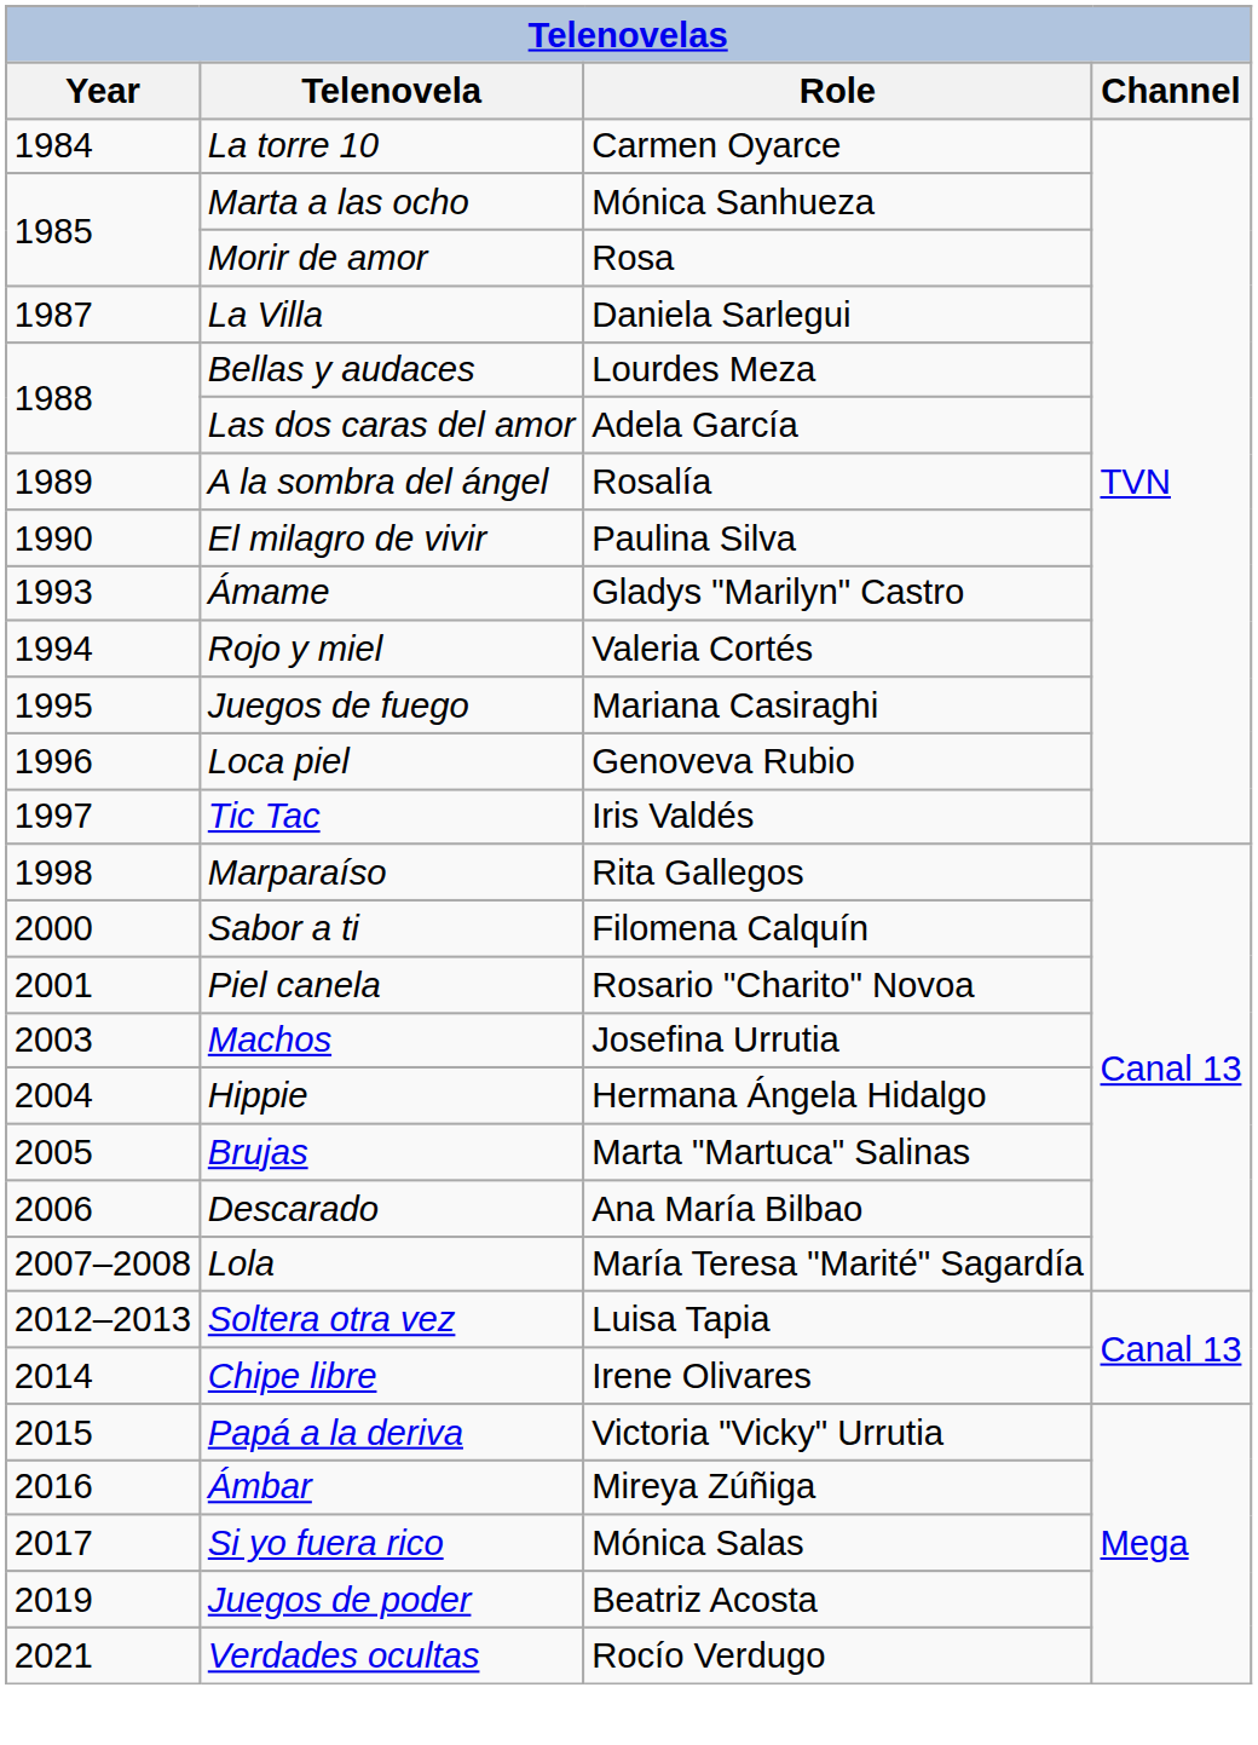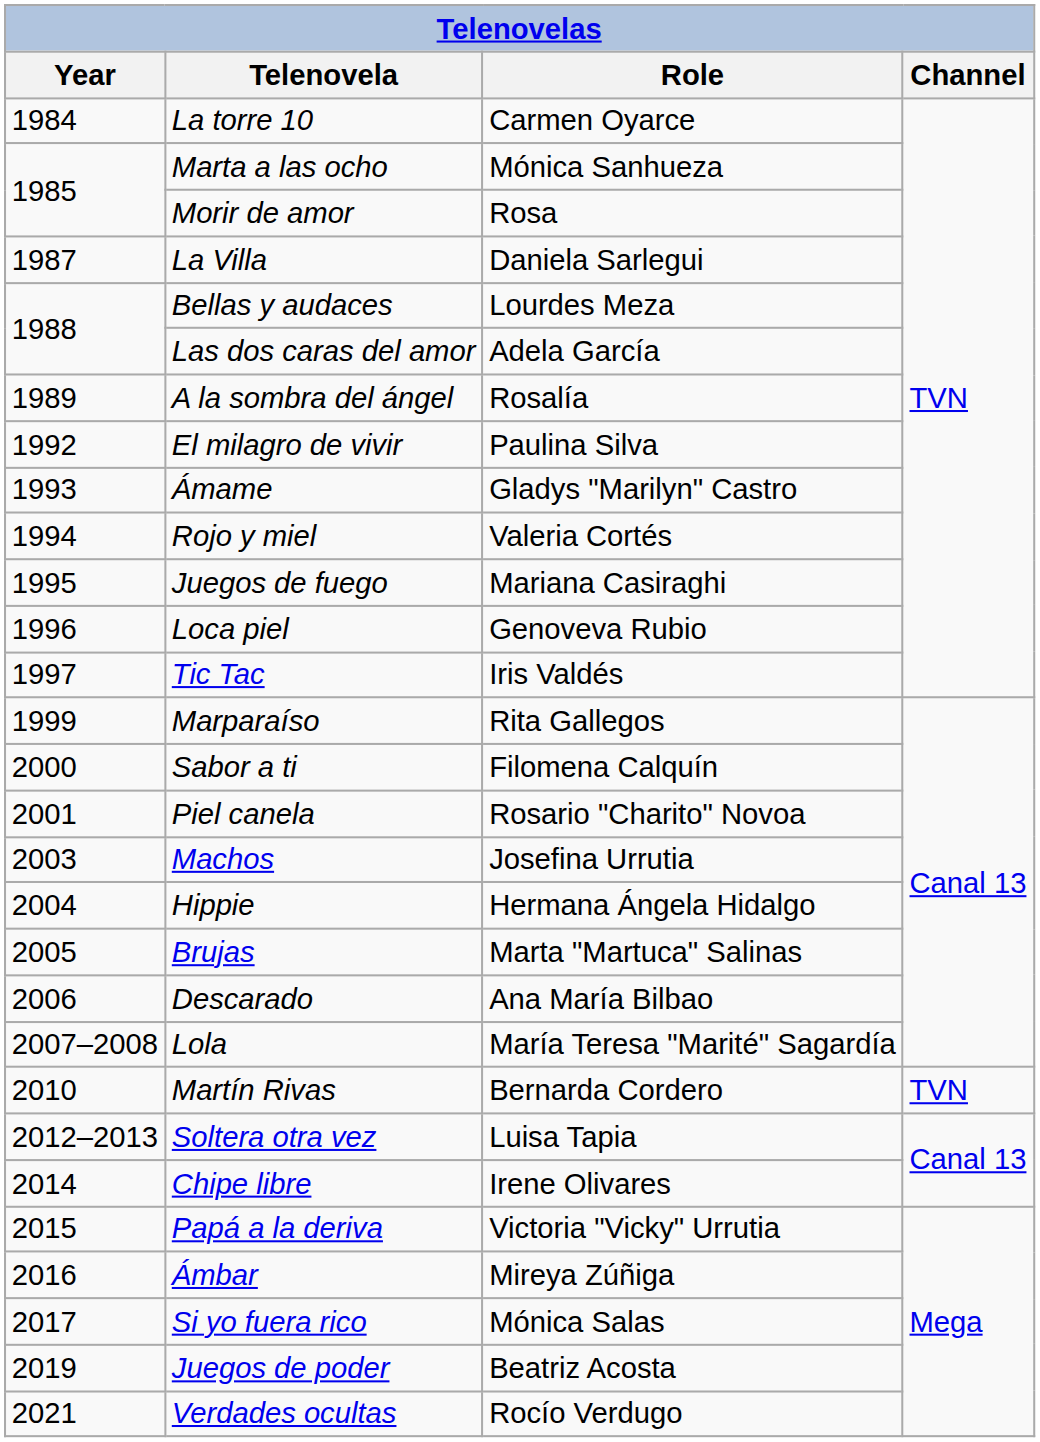El milagro de vivir | Year: 1990 -> 1992
Marparaíso | Year: 1998 -> 1999
+ row: 2010 | Martín Rivas | Bernarda Cordero | TVN
